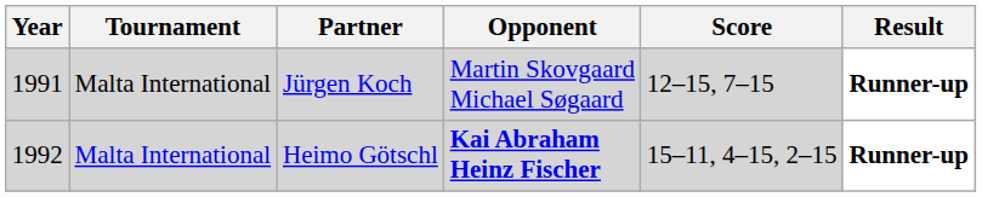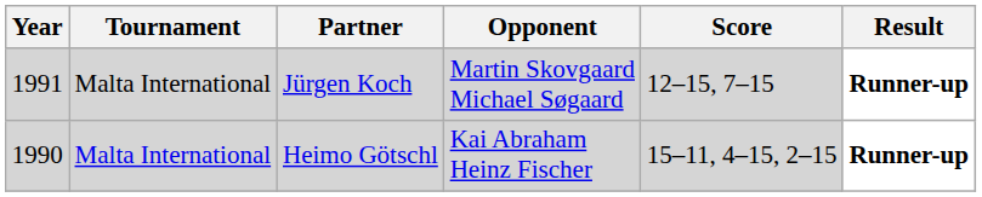Heimo Götschl | Year: 1992 -> 1990
Heimo Götschl | Opponent: bold -> normal
